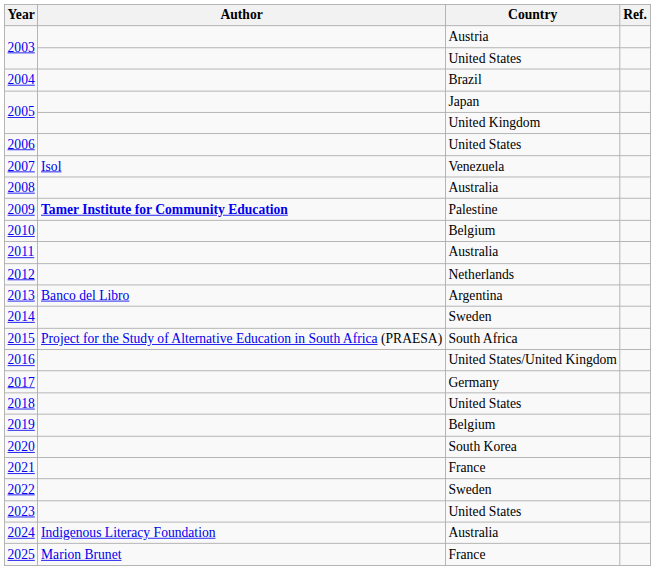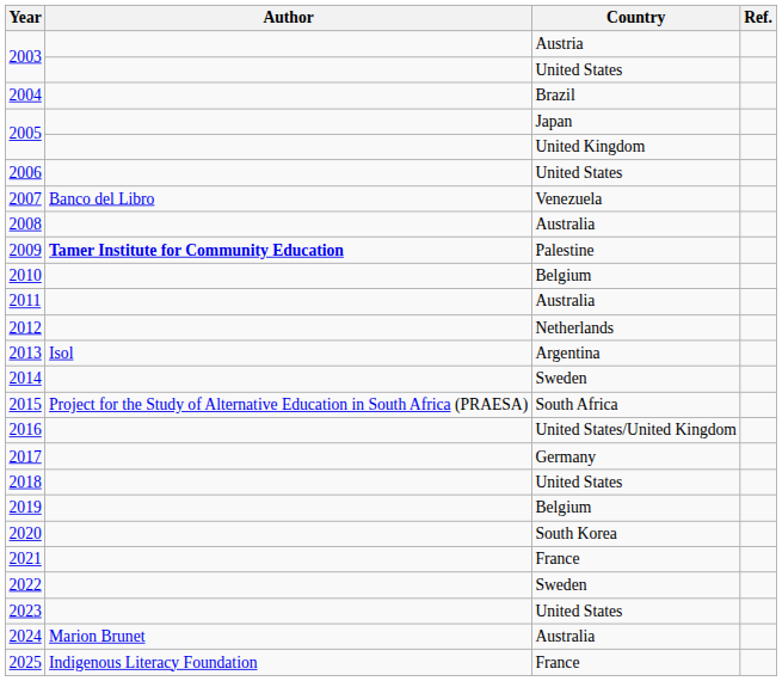2007 | Author: Isol -> Banco del Libro
2013 | Author: Banco del Libro -> Isol
2024 | Author: Indigenous Literacy Foundation -> Marion Brunet
2025 | Author: Marion Brunet -> Indigenous Literacy Foundation
